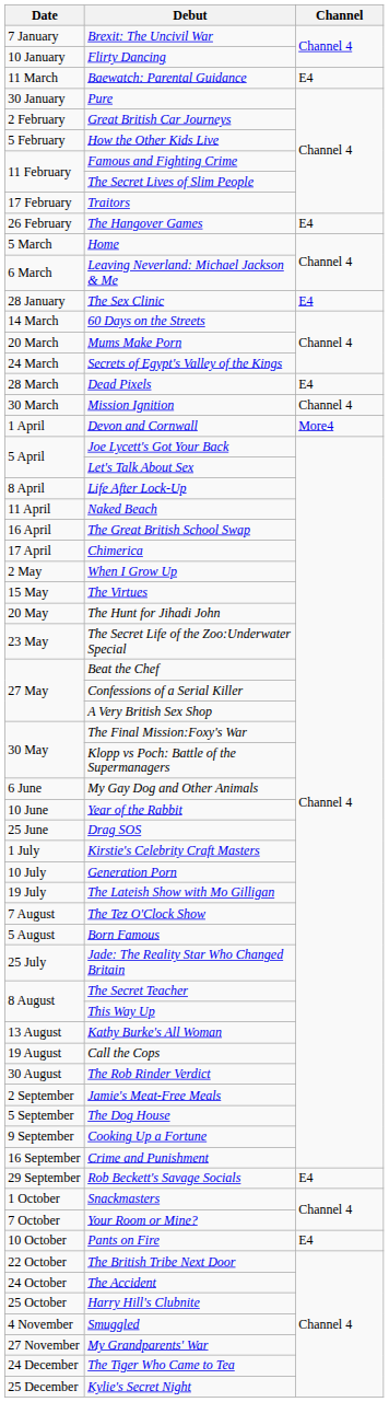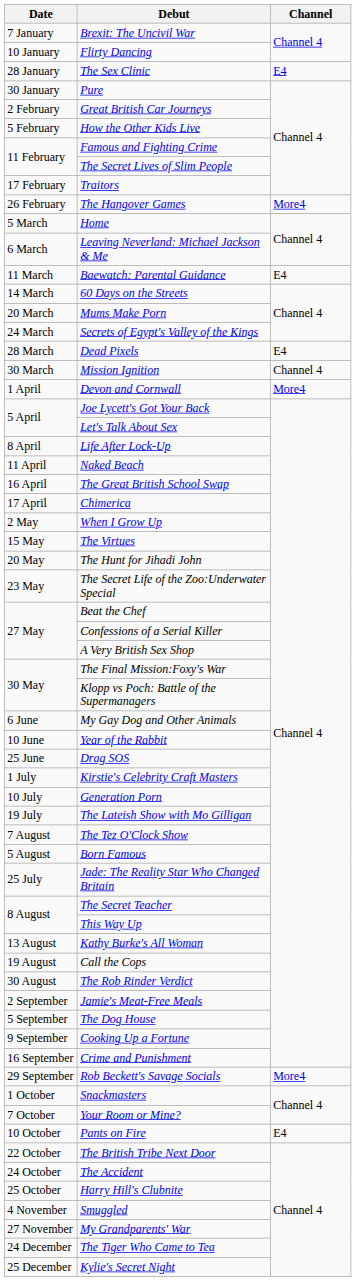rows swapped: The Sex Clinic <-> Baewatch: Parental Guidance
The Hangover Games | Channel: E4 -> More4
Rob Beckett's Savage Socials | Channel: E4 -> More4
